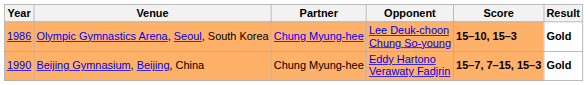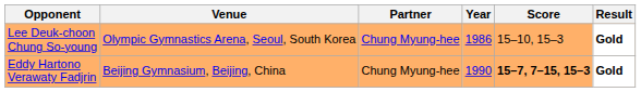columns swapped: Year <-> Opponent
Olympic Gymnastics Arena, Seoul, South Korea | Score: bold -> normal
